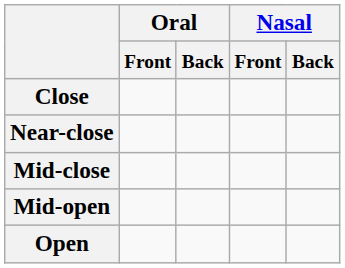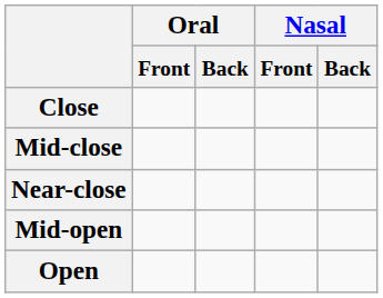rows swapped: Near-close <-> Mid-close
